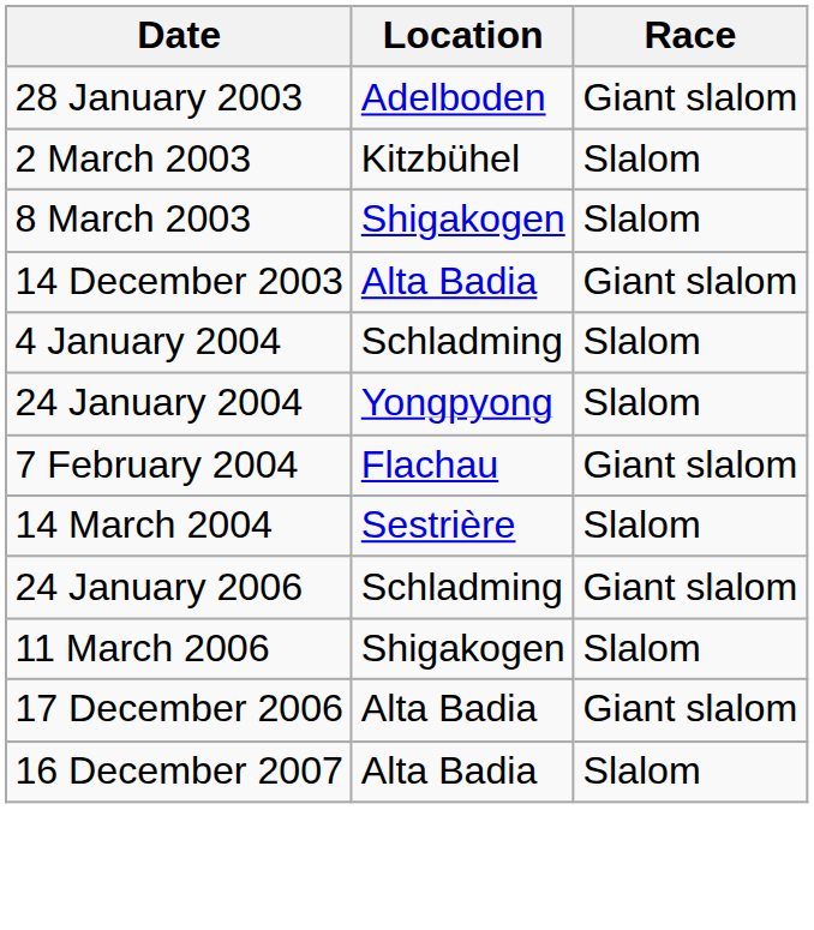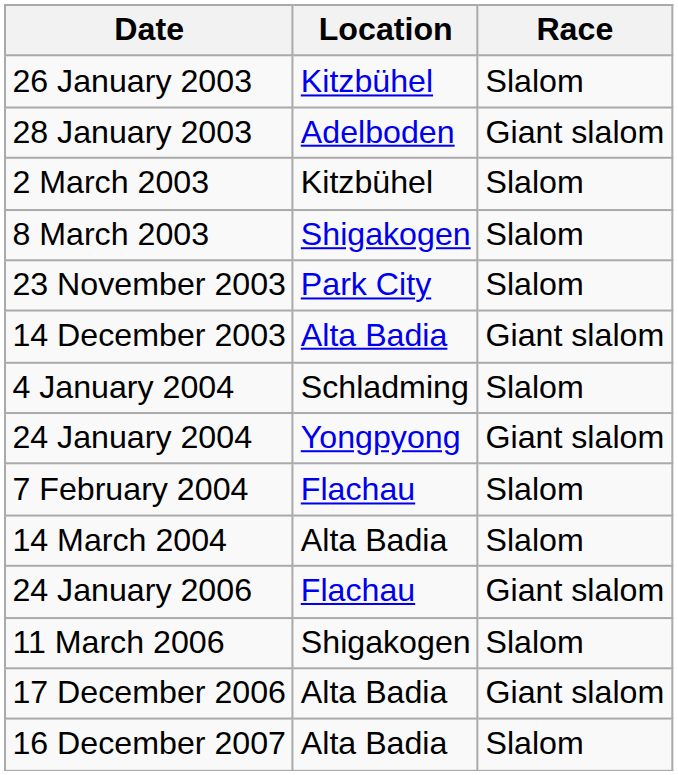+ row: 26 January 2003 | Kitzbühel | Slalom
+ row: 23 November 2003 | Park City | Slalom
24 January 2004 | Race: Slalom -> Giant slalom
7 February 2004 | Race: Giant slalom -> Slalom
14 March 2004 | Location: Sestrière -> Alta Badia
24 January 2006 | Location: Schladming -> Flachau
